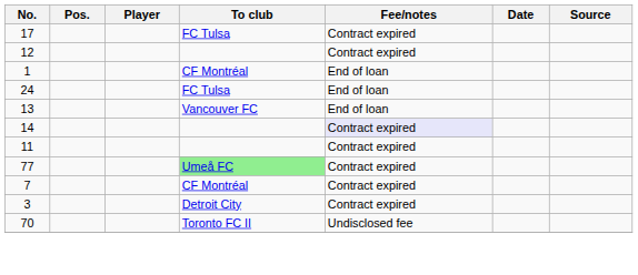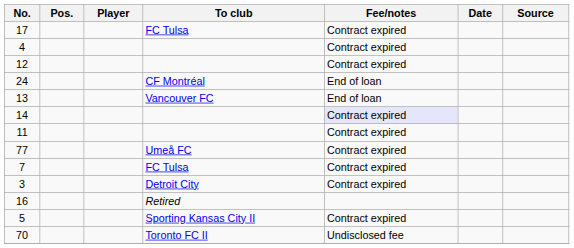+ row: 4 | Contract expired
- row: 1 | CF Montréal | End of loan
24 | To club: FC Tulsa -> CF Montréal
77 | To club: lightgreen background -> no background
7 | To club: CF Montréal -> FC Tulsa
+ row: 16 | Retired
+ row: 5 | Sporting Kansas City II | Contract expired
